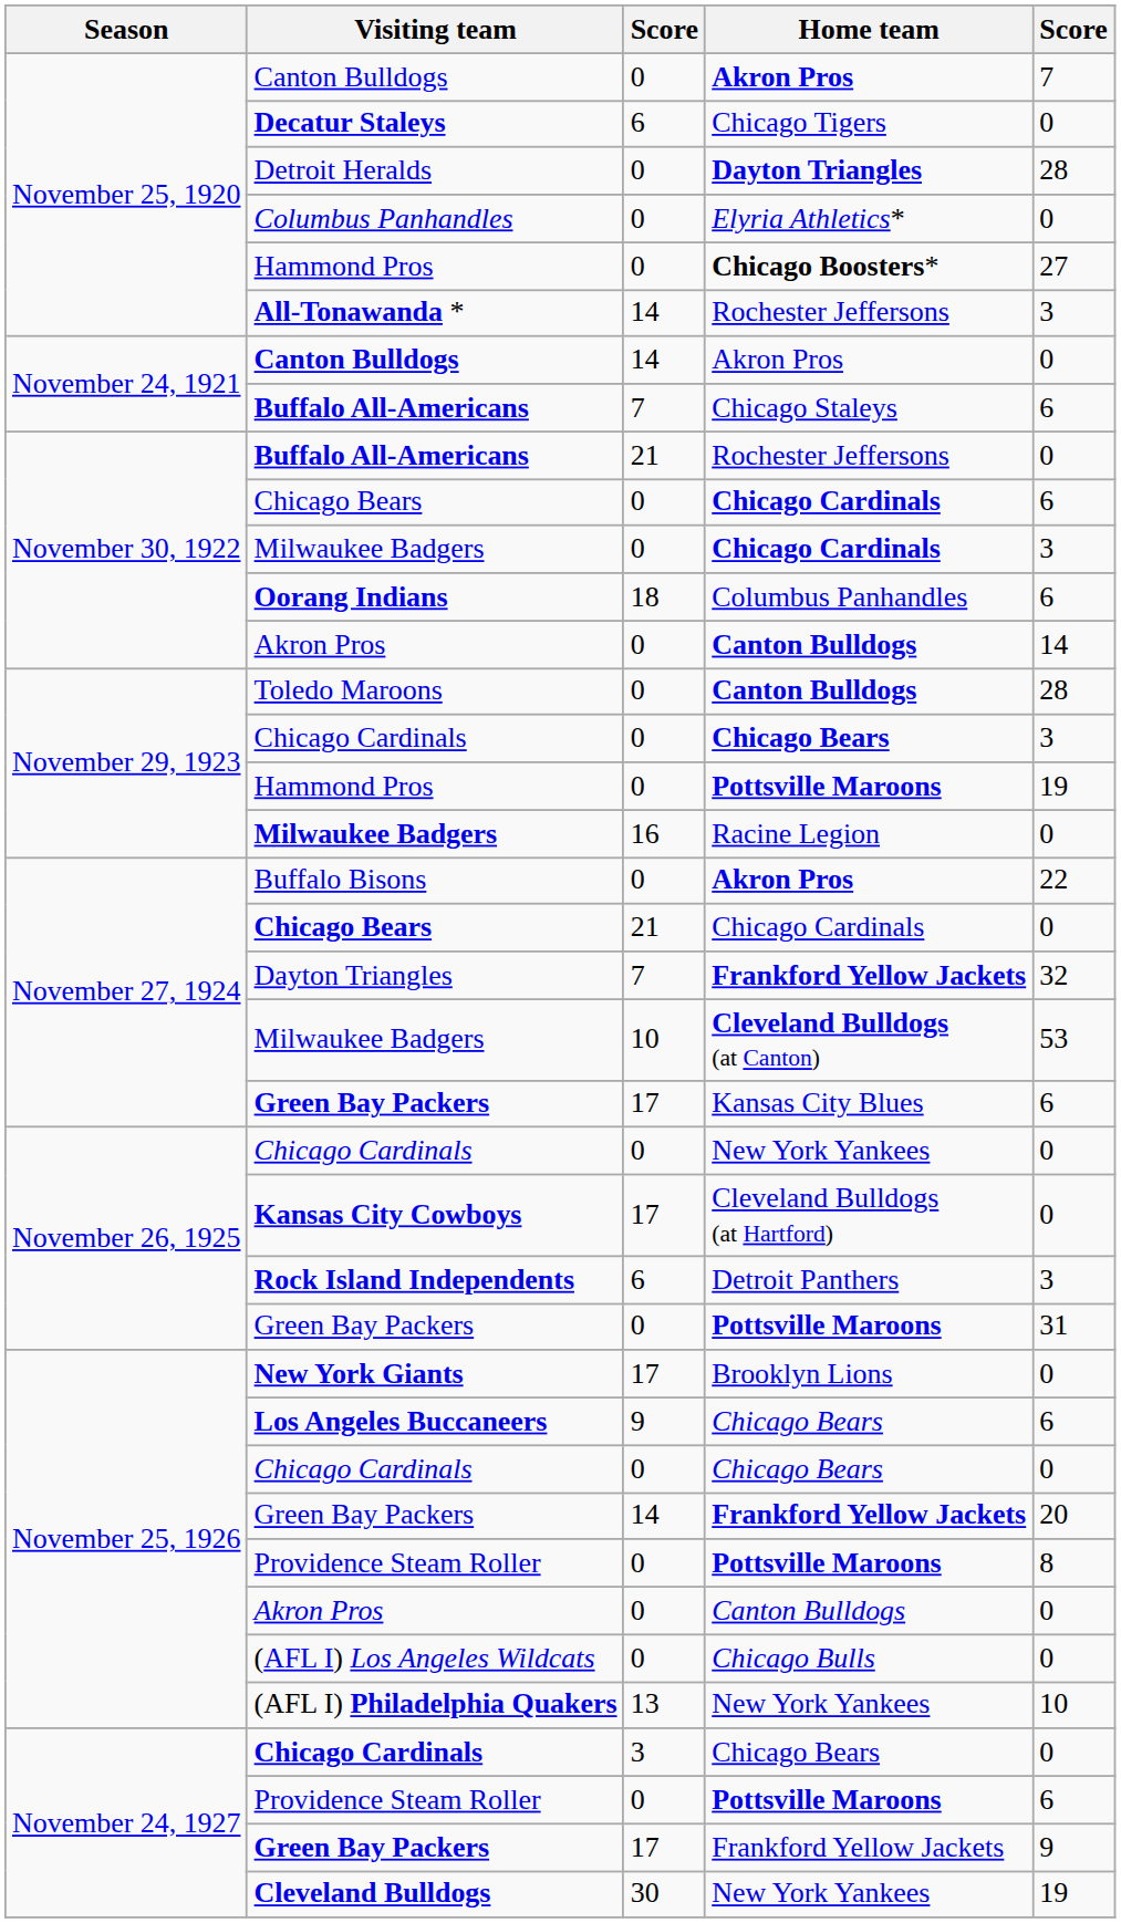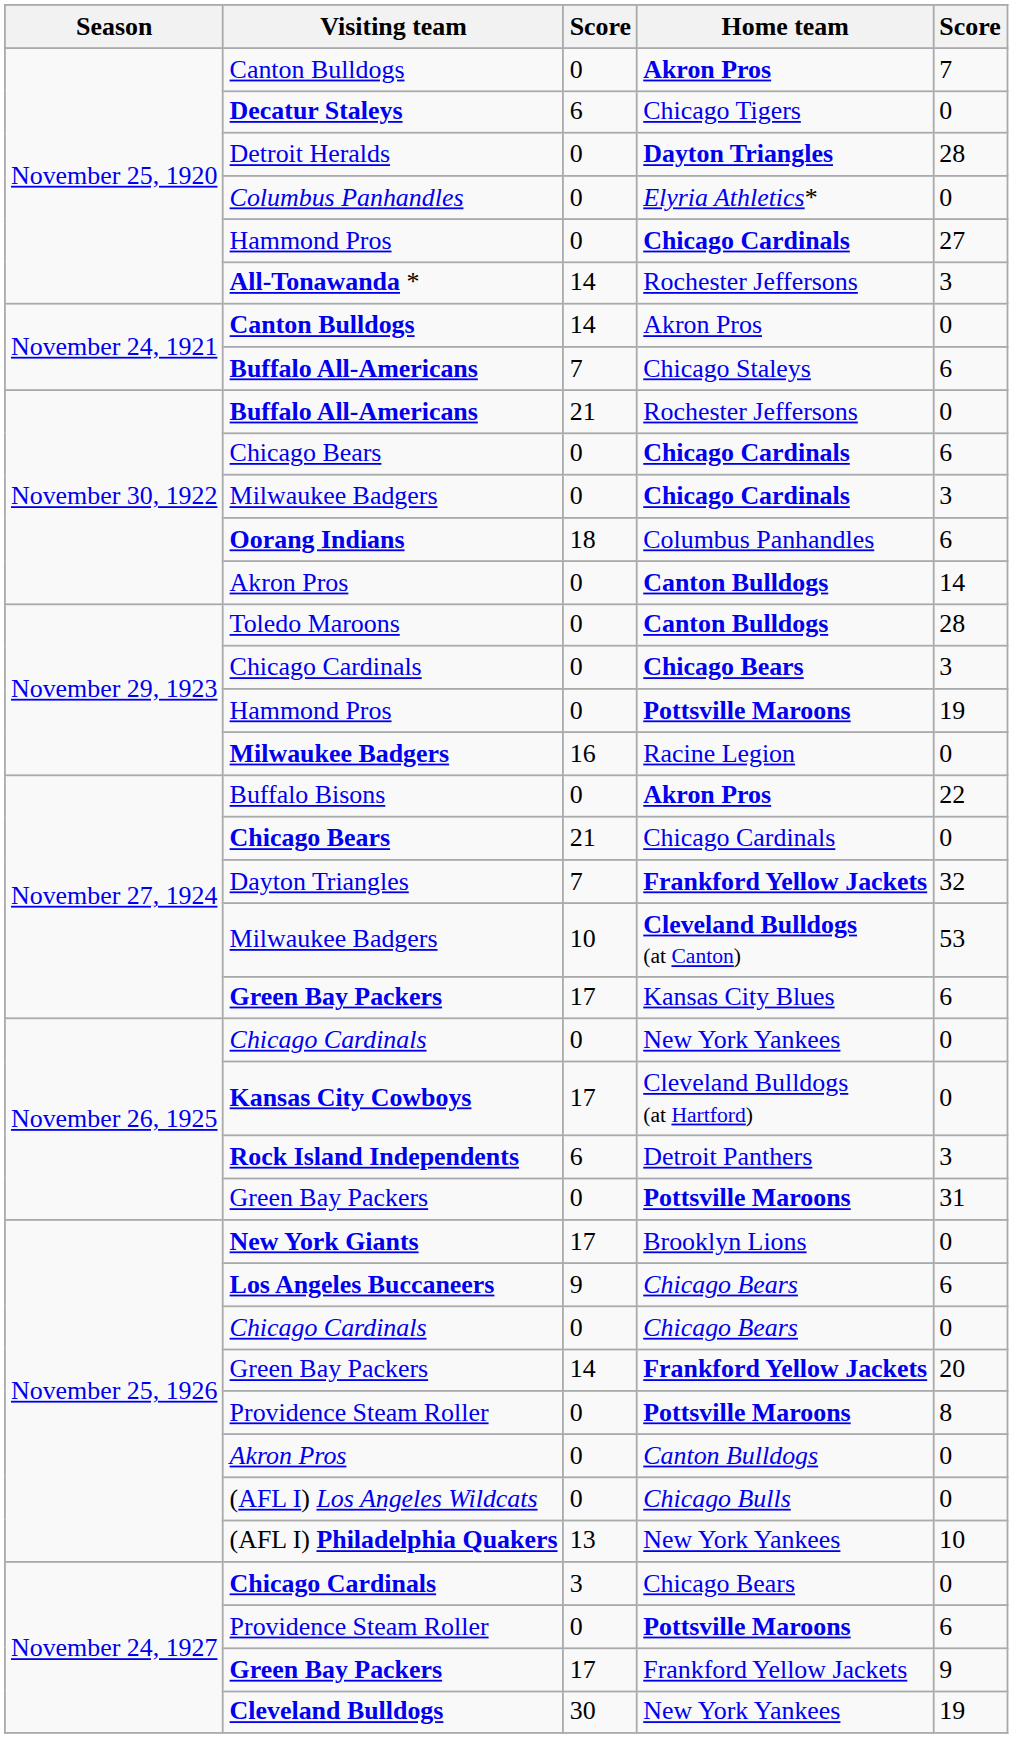November 25, 1920 / Hammond Pros | Home team: Chicago Boosters* -> Chicago Cardinals
